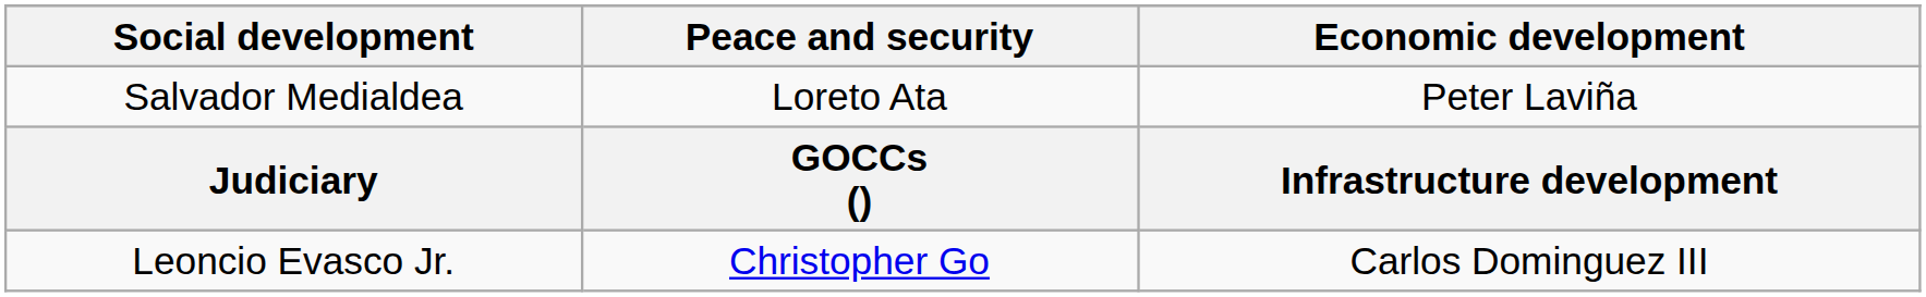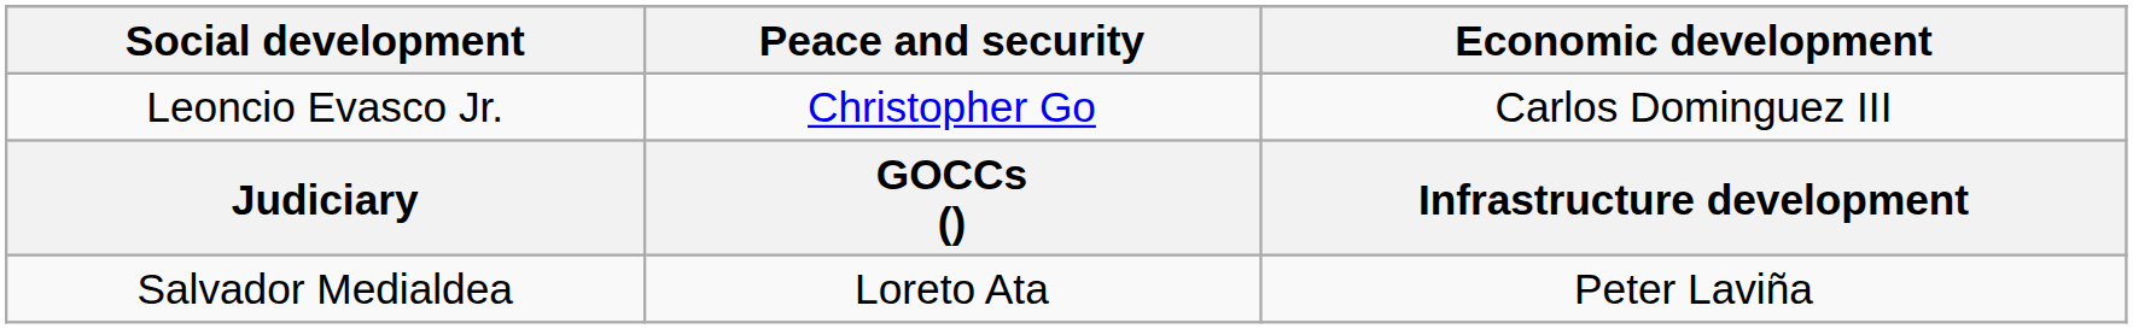rows swapped: Leoncio Evasco Jr. <-> Salvador Medialdea
